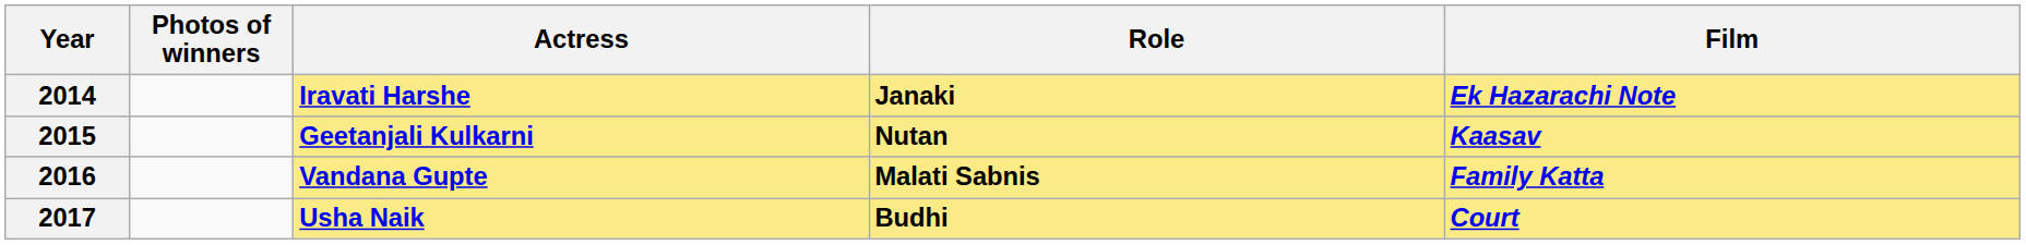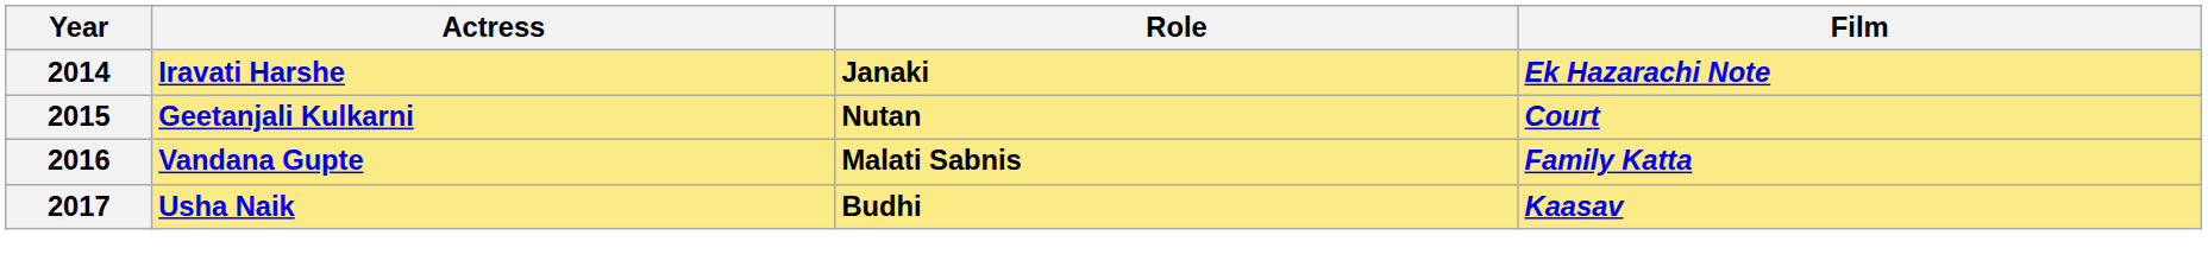- column: Photos of winners
2015 | Film: Kaasav -> Court
2017 | Film: Court -> Kaasav
